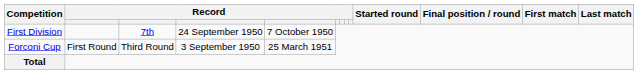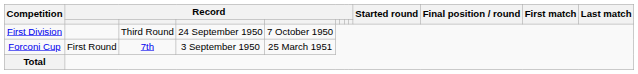First Division | column 3: 7th -> Third Round
Forconi Cup | column 3: Third Round -> 7th
